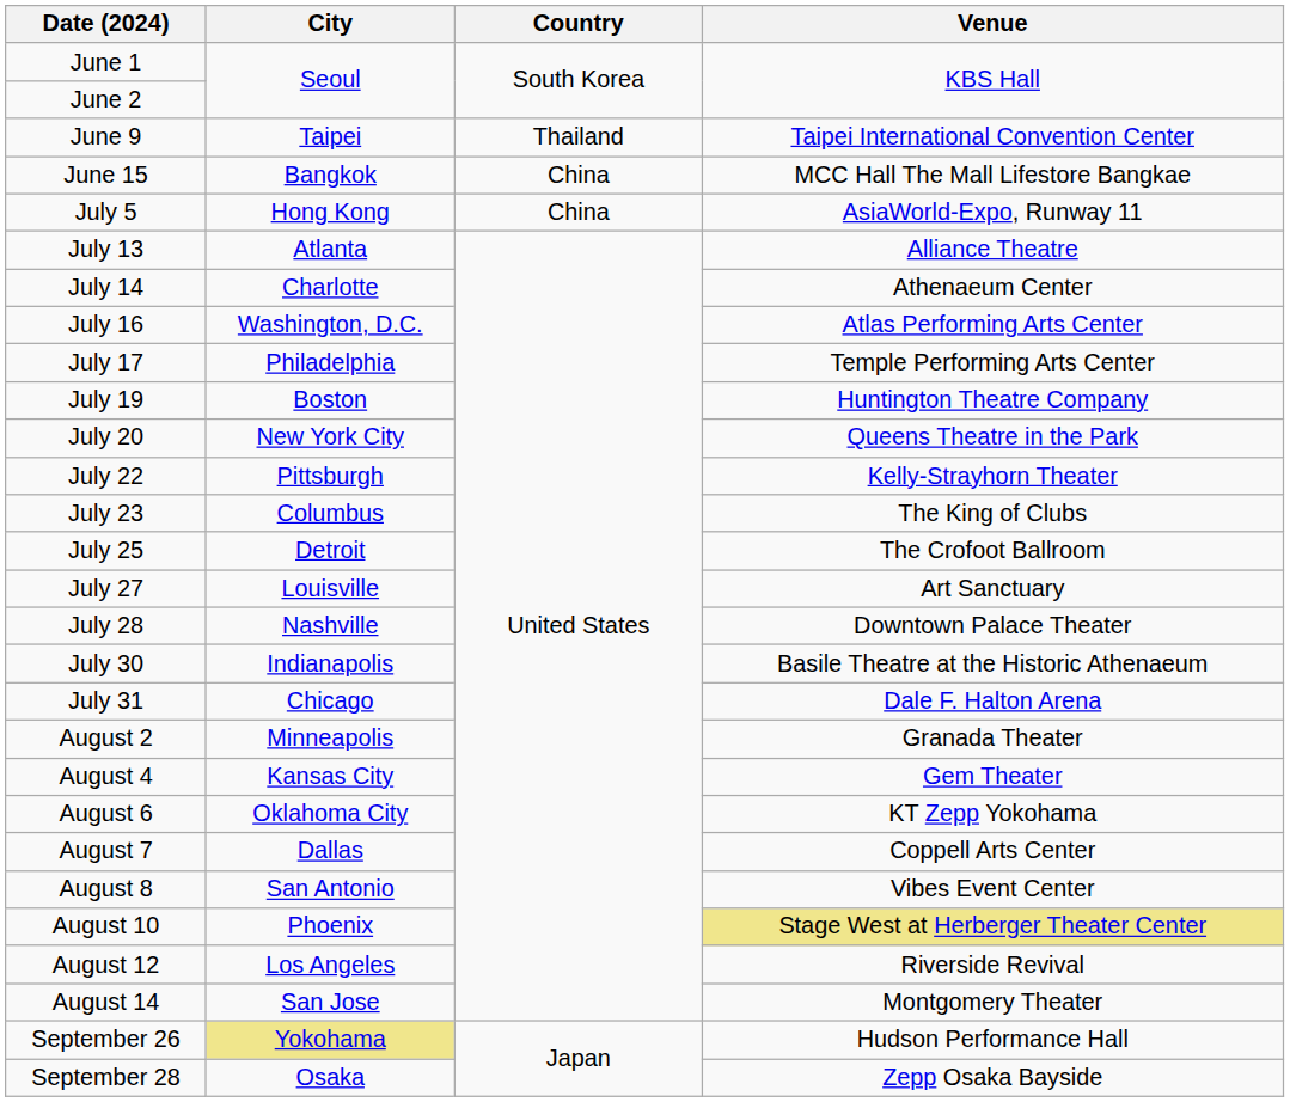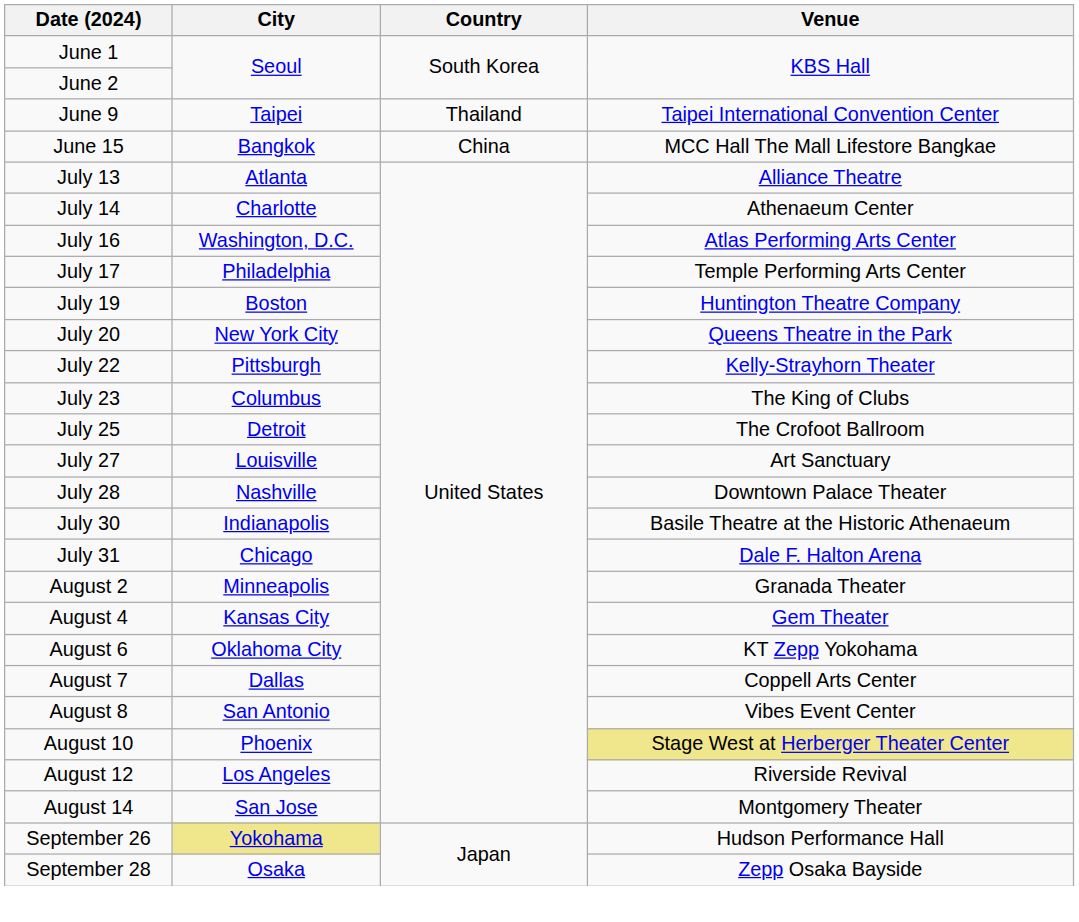- row: July 5 | Hong Kong | China | AsiaWorld-Expo, Runway 11
